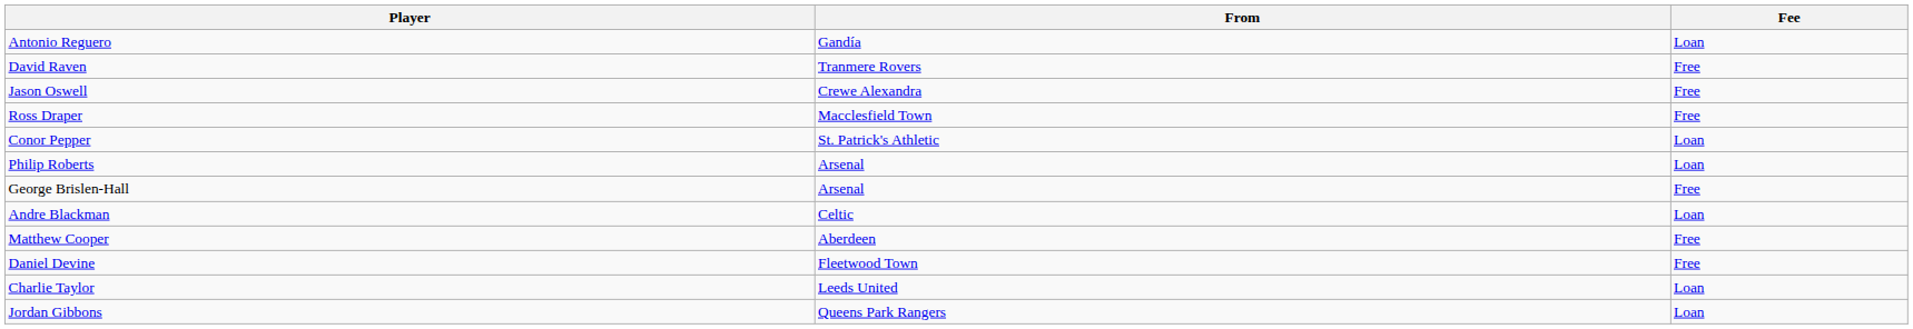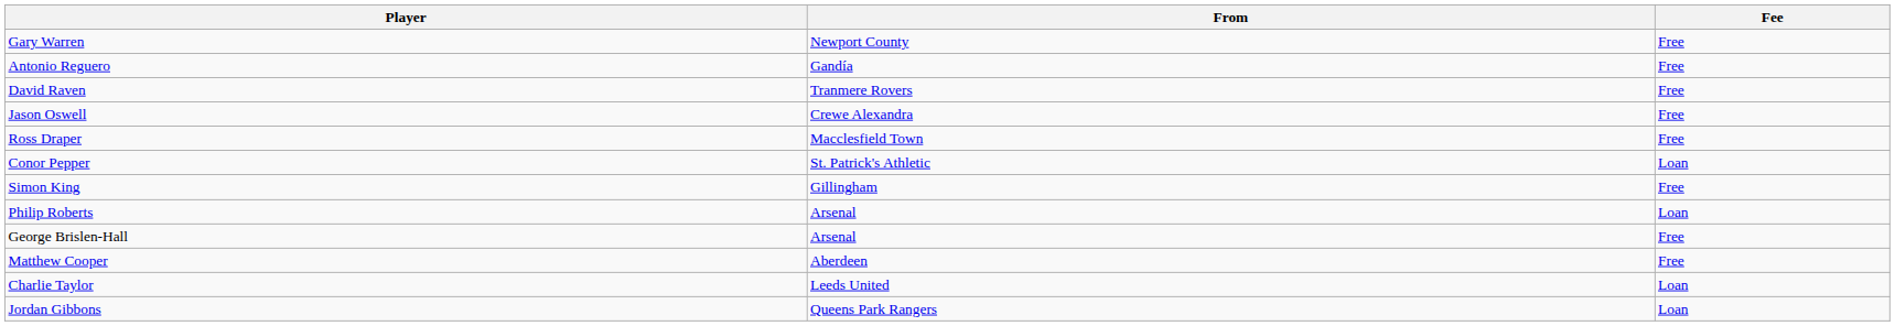+ row: Gary Warren | Newport County | Free
Antonio Reguero | Fee: Loan -> Free
+ row: Simon King | Gillingham | Free
- row: Andre Blackman | Celtic | Loan
- row: Daniel Devine | Fleetwood Town | Free
